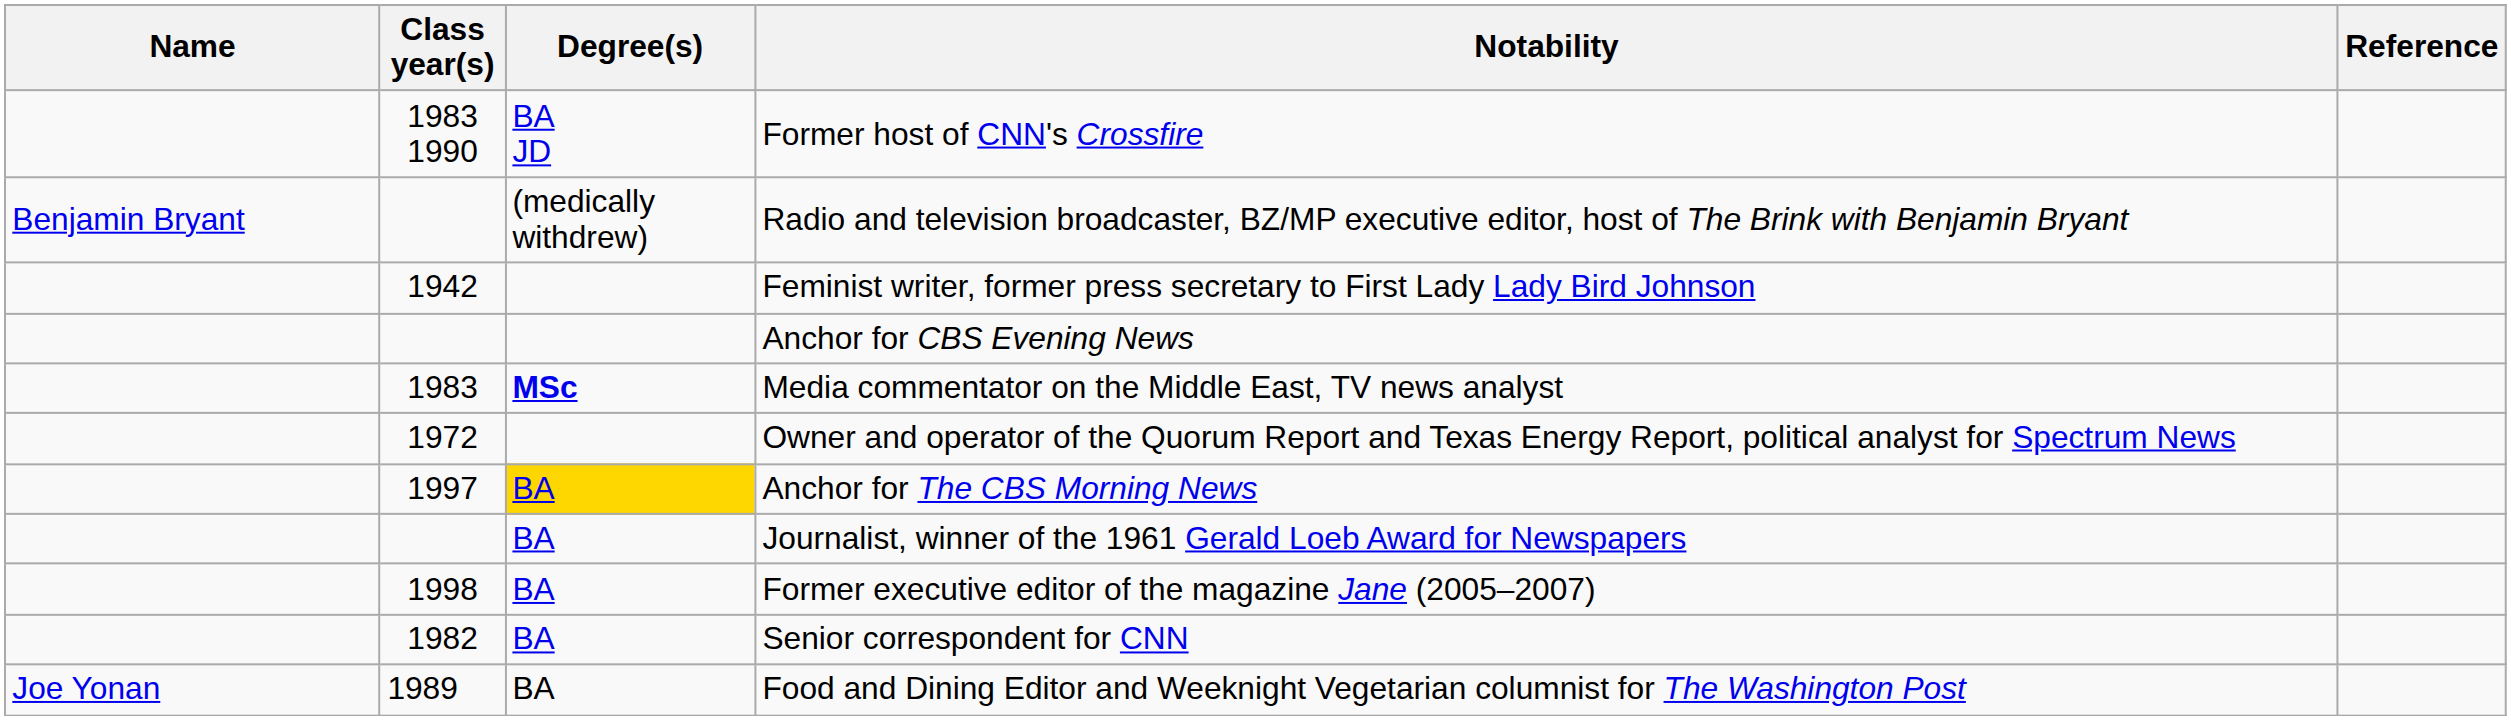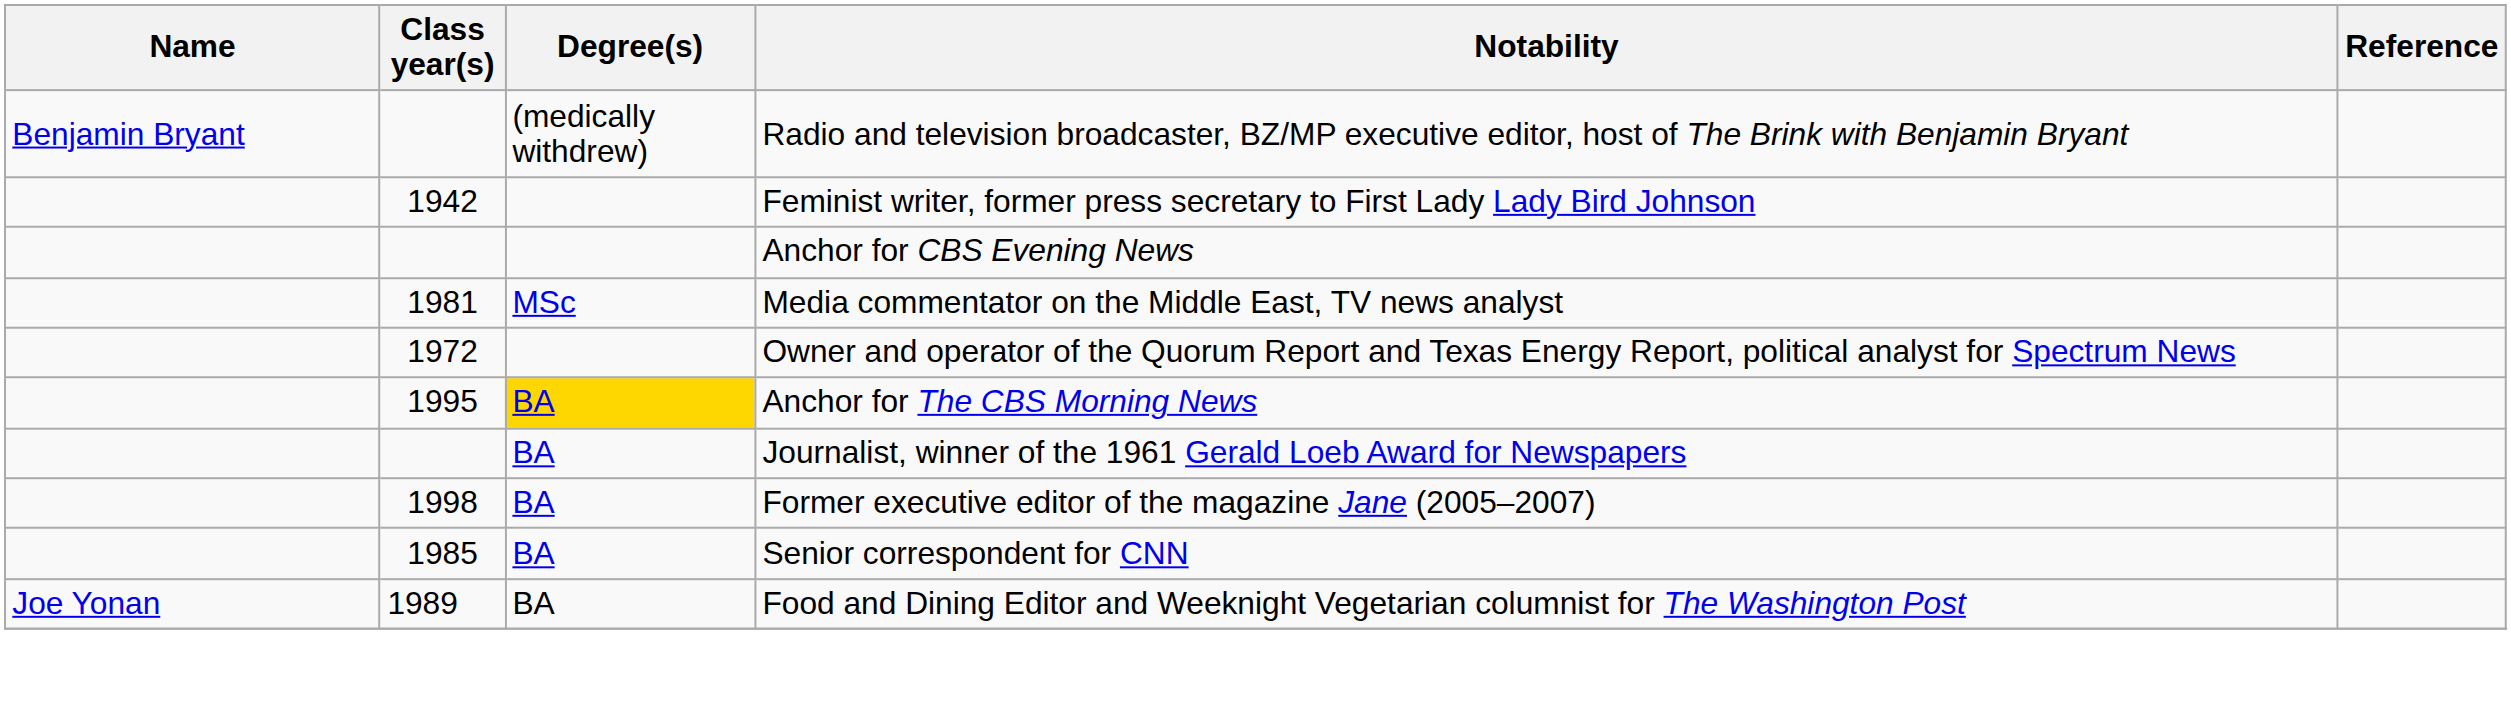- row: 1983 1990 | BA JD | Former host of CNN's Crossfire
Media commentator on the Middle East, TV news analyst | Class year(s): 1983 -> 1981
Media commentator on the Middle East, TV news analyst | Degree(s): bold -> normal
Anchor for The CBS Morning News | Class year(s): 1997 -> 1995
Senior correspondent for CNN | Class year(s): 1982 -> 1985
